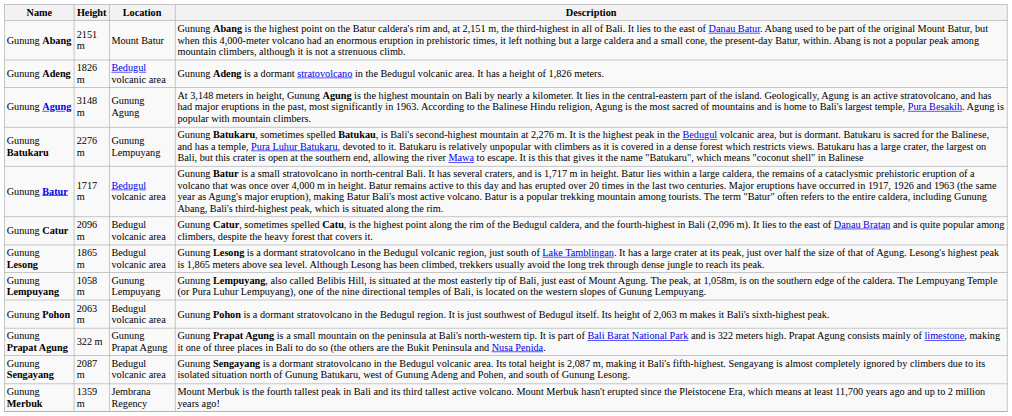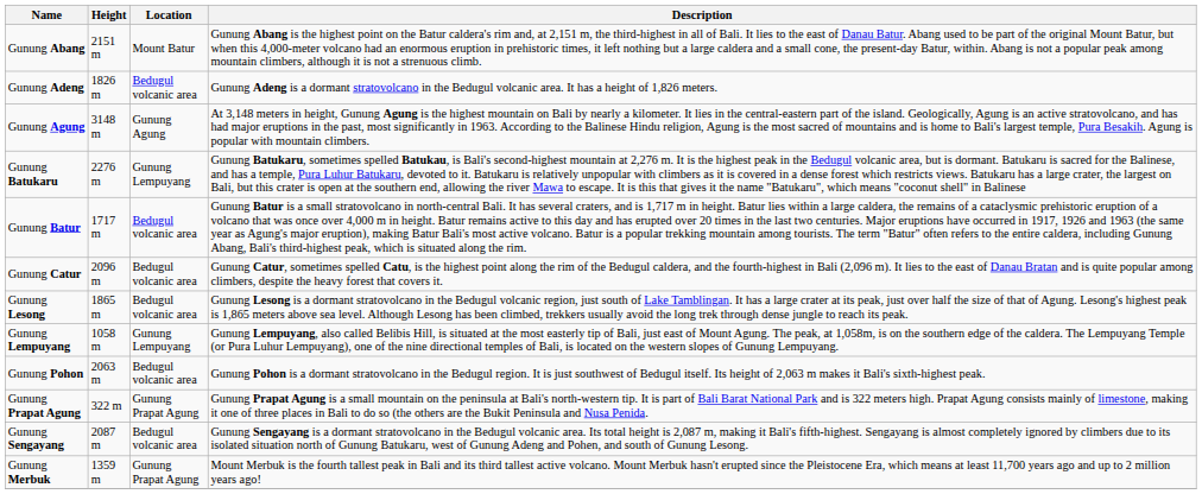Gunung Merbuk | Location: Jembrana Regency -> Gunung Prapat Agung
